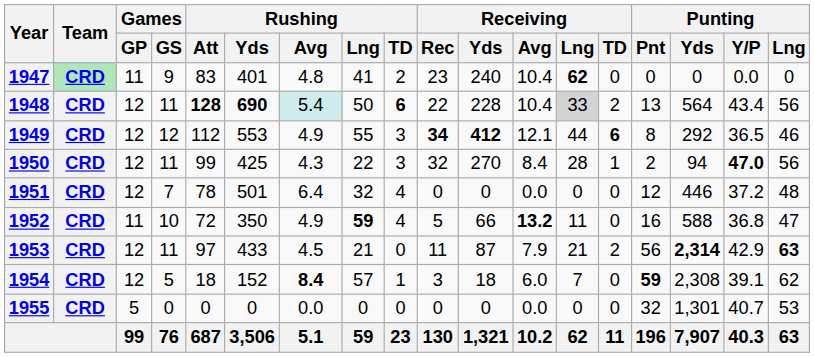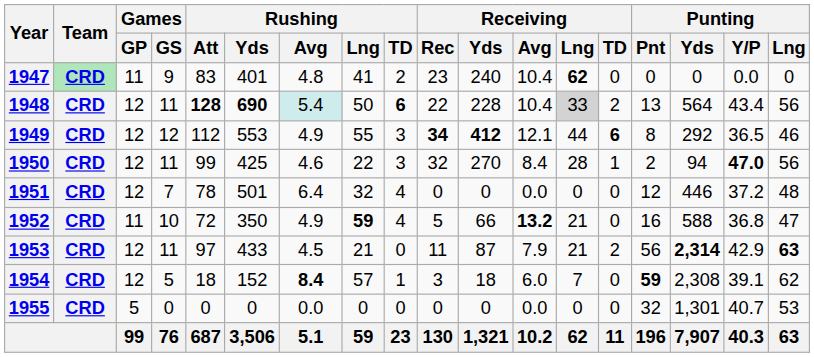1950 | Rushing / Avg: 4.3 -> 4.6
1952 | Receiving / Lng: 11 -> 21
